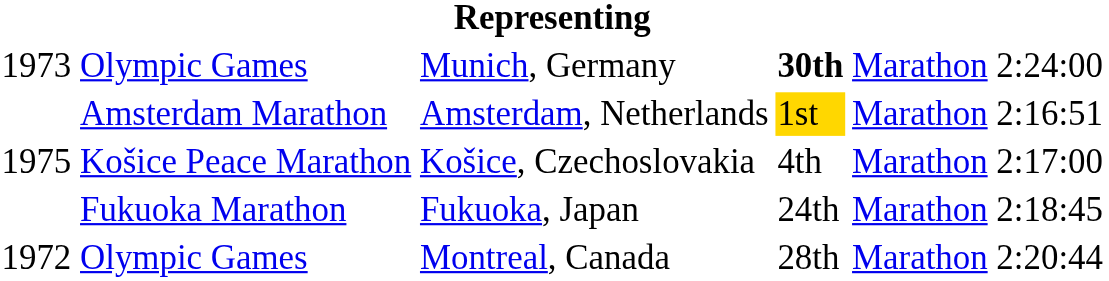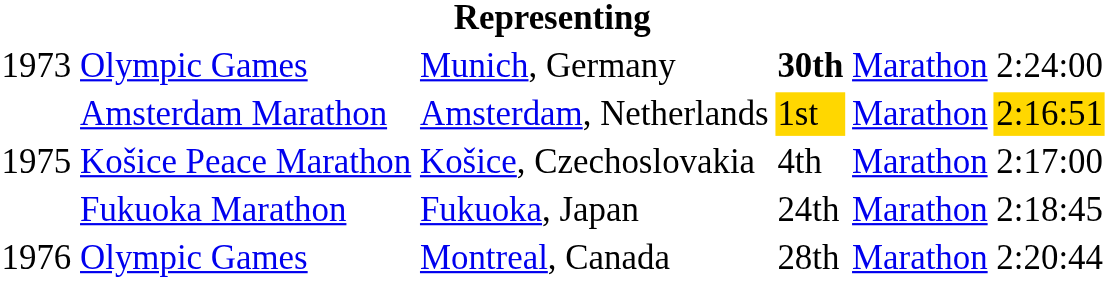Amsterdam, Netherlands | column 6: no background -> gold background
Montreal, Canada | column 1: 1972 -> 1976
